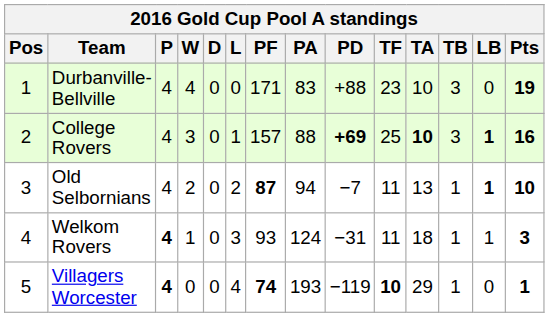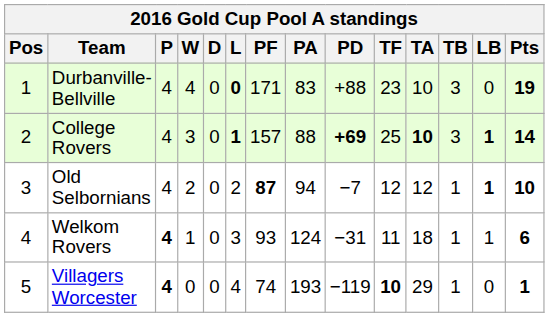Durbanville-Bellville | L: normal -> bold
College Rovers | L: normal -> bold
College Rovers | Pts: 16 -> 14
Old Selbornians | TF: 11 -> 12
Old Selbornians | TA: 13 -> 12
Welkom Rovers | Pts: 3 -> 6
Villagers Worcester | PF: bold -> normal
